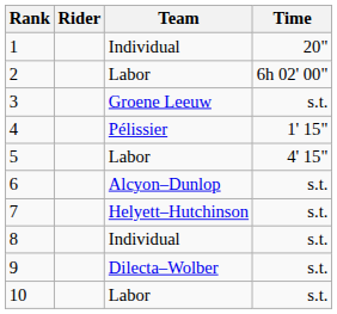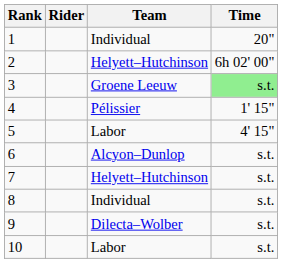2 | Team: Labor -> Helyett–Hutchinson
3 | Time: no background -> lightgreen background
